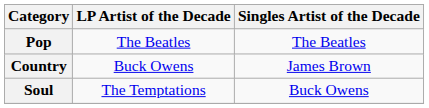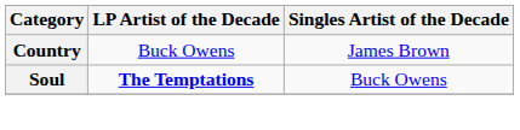- row: Pop | The Beatles | The Beatles
Soul | LP Artist of the Decade: normal -> bold
